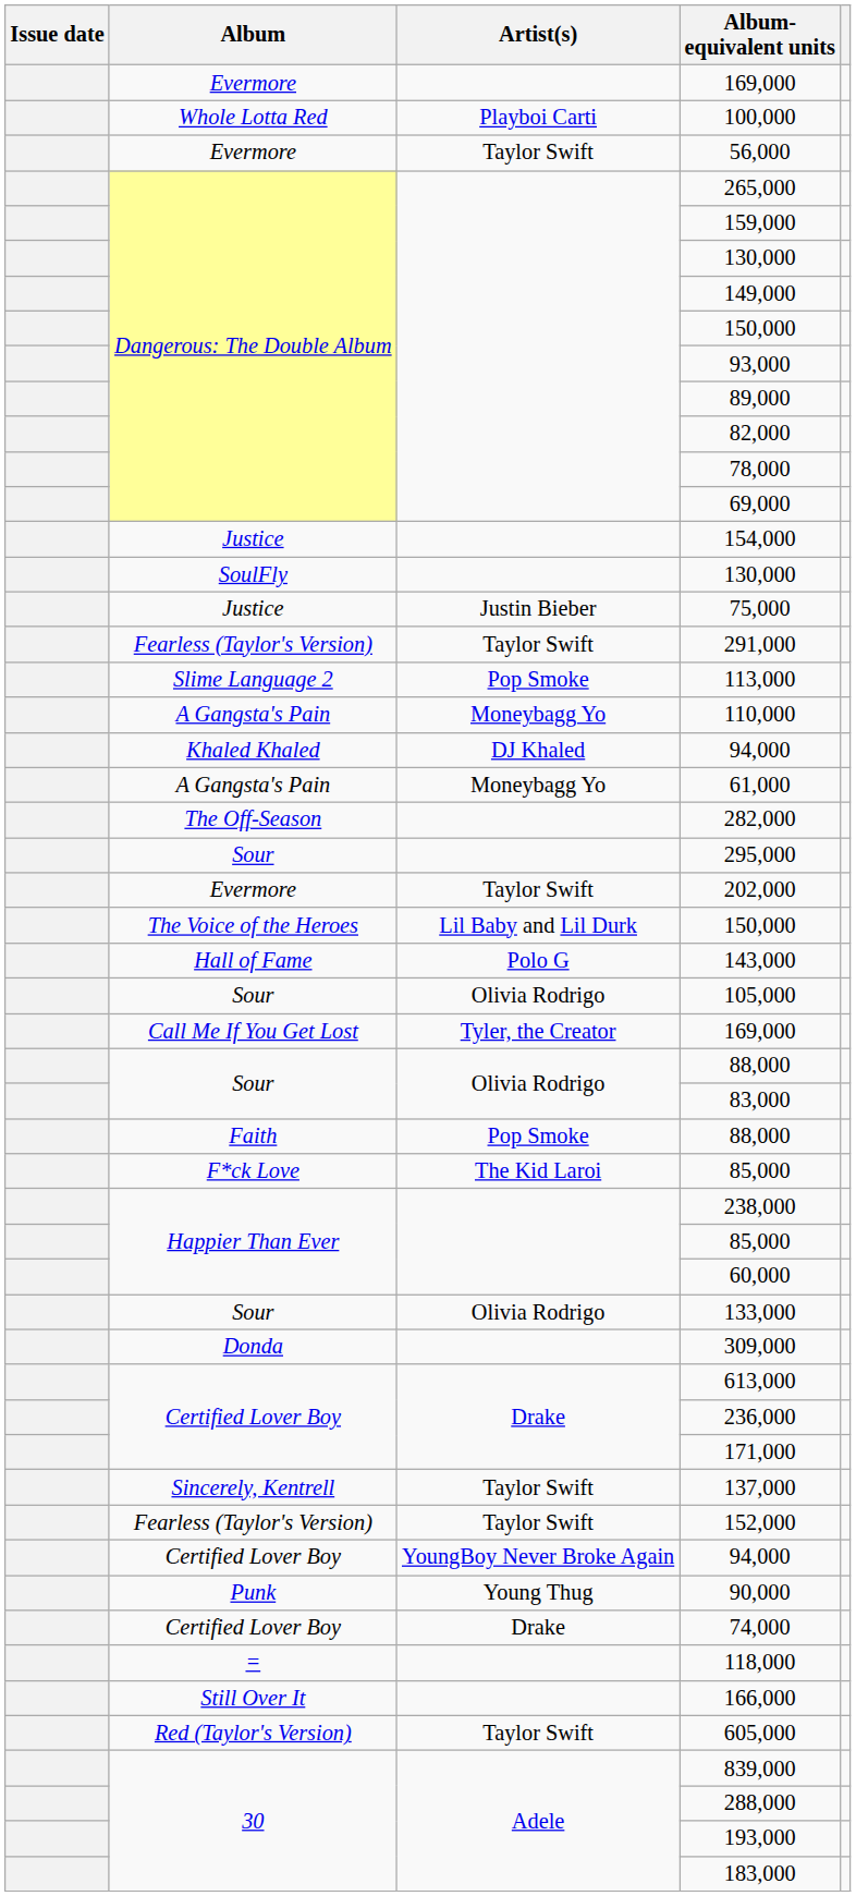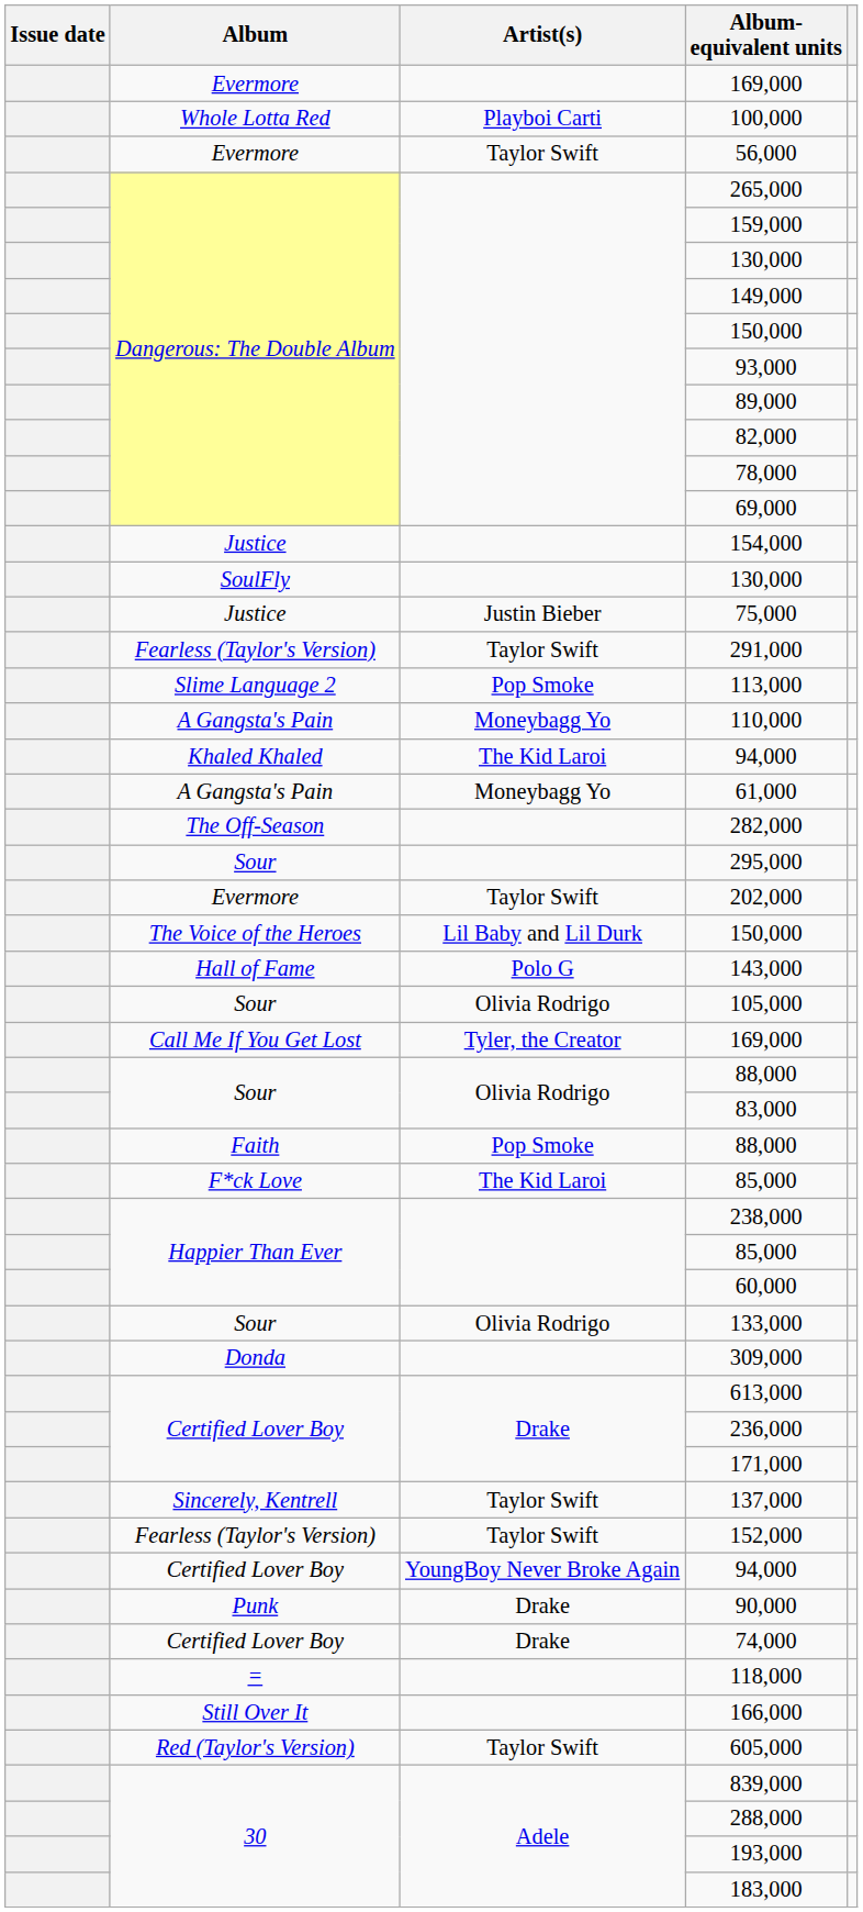Khaled Khaled / 94,000 | Artist(s): DJ Khaled -> The Kid Laroi
90,000 | Artist(s): Young Thug -> Drake
